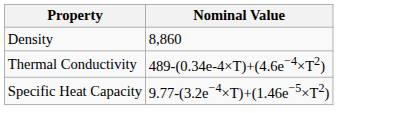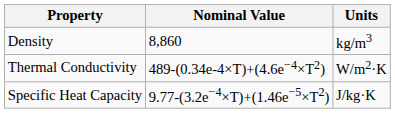+ column: Units | kg/m3 | W/m2·K | J/kg·K
